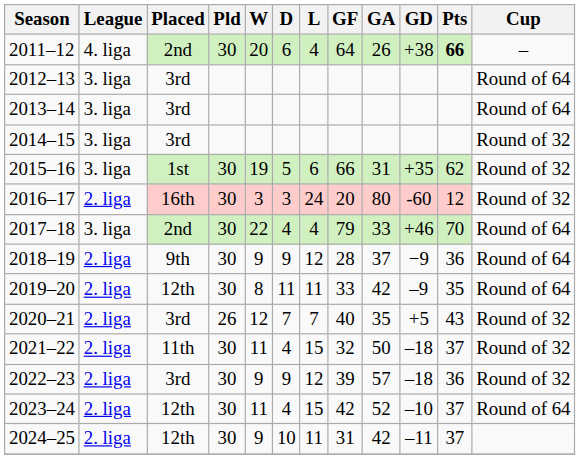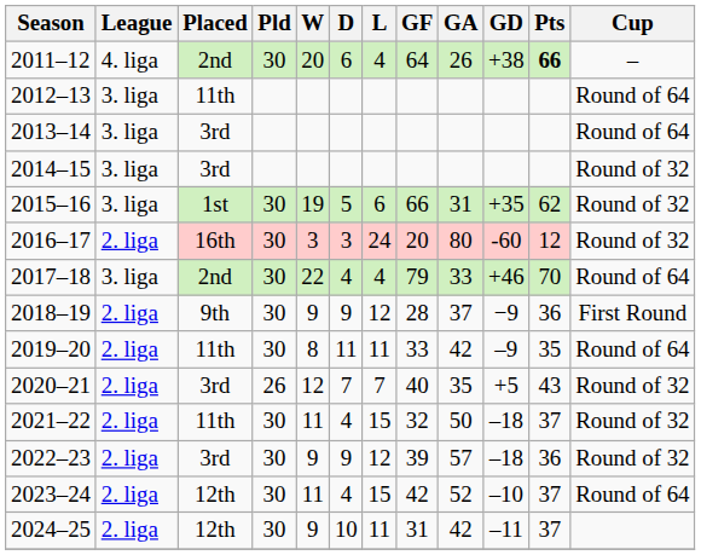2012–13 | Placed: 3rd -> 11th
2018–19 | Cup: Round of 64 -> First Round
2019–20 | Placed: 12th -> 11th
